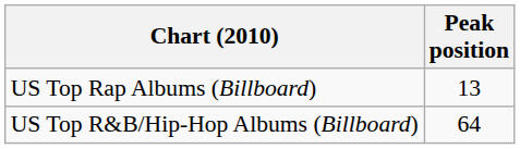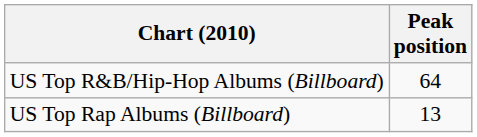rows swapped: US Top R&B/Hip-Hop Albums (Billboard) <-> US Top Rap Albums (Billboard)
